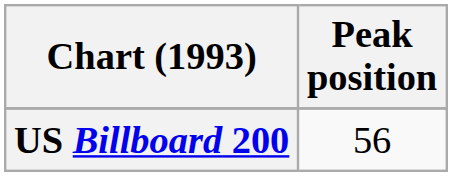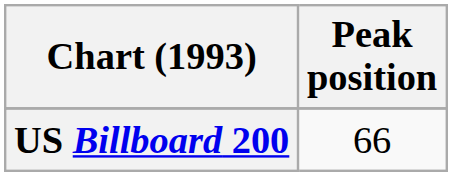US Billboard 200 | Peak position: 56 -> 66
